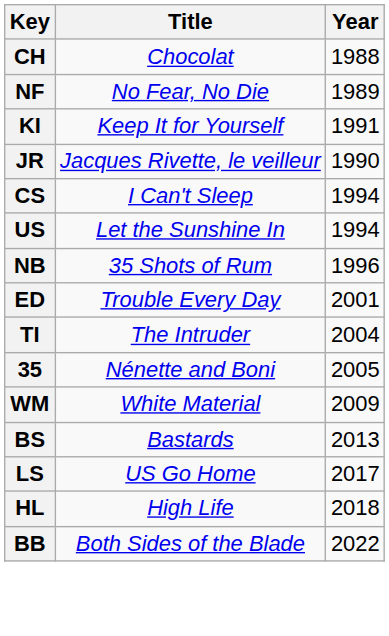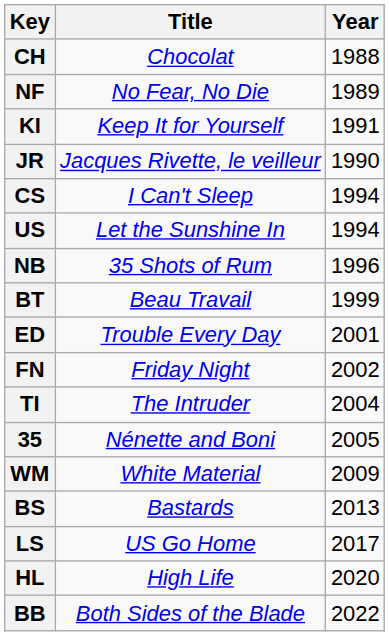+ row: BT | Beau Travail | 1999
+ row: FN | Friday Night | 2002
HL | Year: 2018 -> 2020
